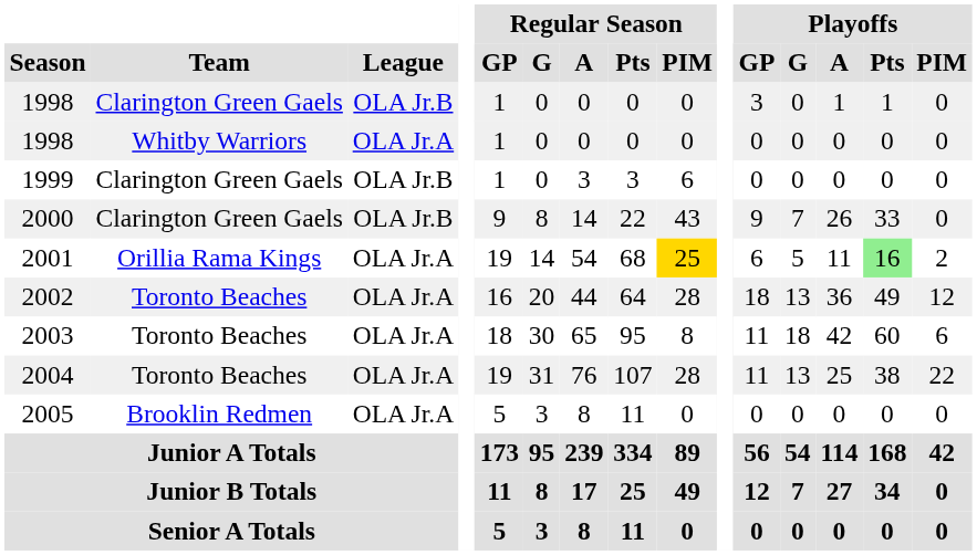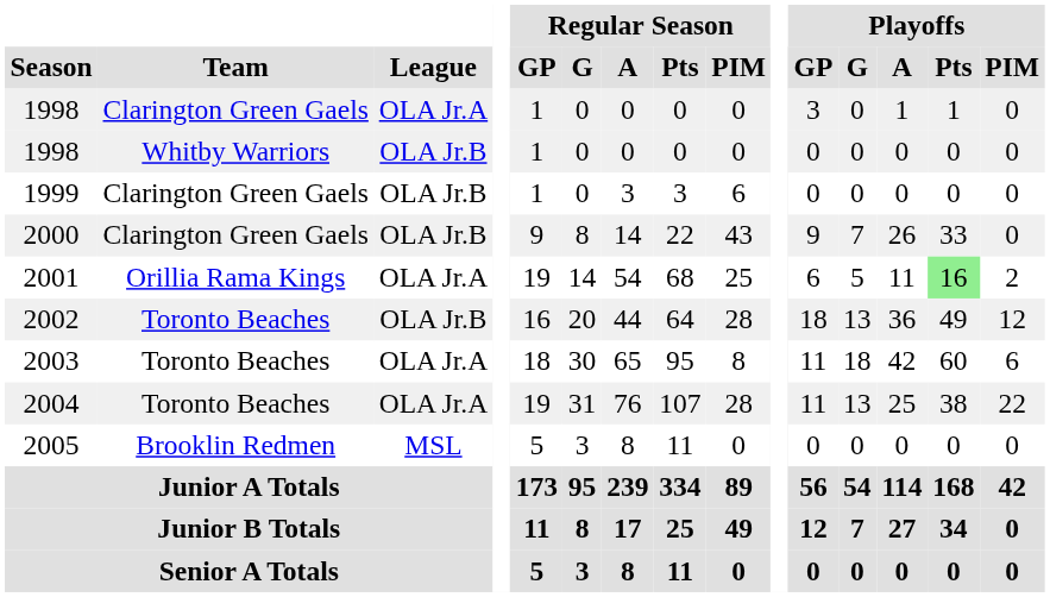1998 / Clarington Green Gaels | League: OLA Jr.B -> OLA Jr.A
1998 / Whitby Warriors | League: OLA Jr.A -> OLA Jr.B
2001 | Regular Season / PIM: gold background -> no background
2002 | League: OLA Jr.A -> OLA Jr.B
2005 | League: OLA Jr.A -> MSL
